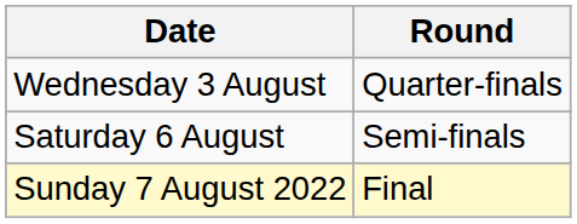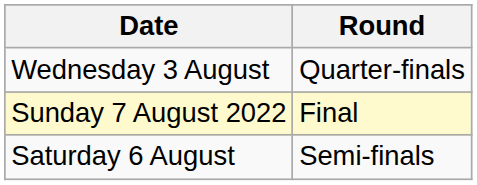rows swapped: Saturday 6 August <-> Sunday 7 August 2022
